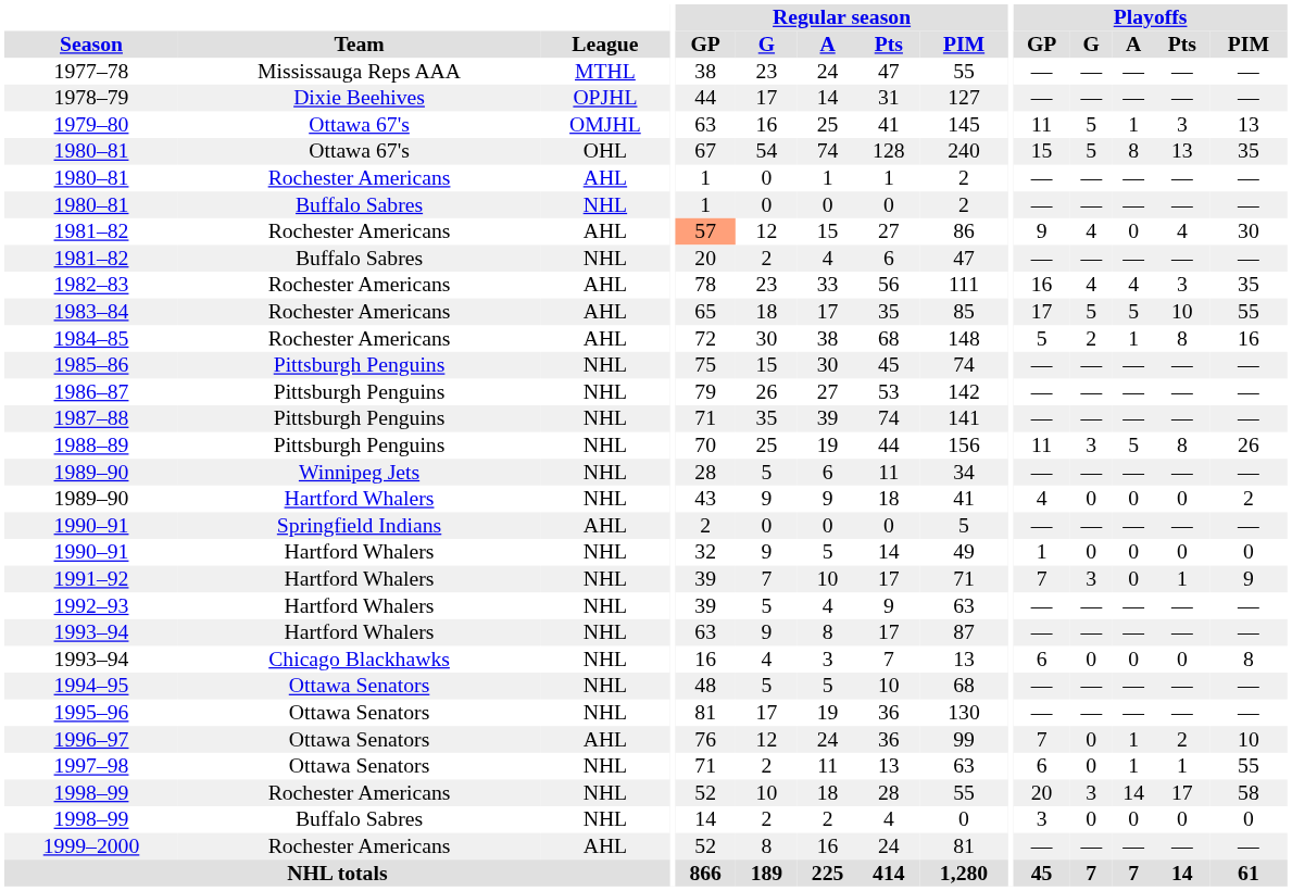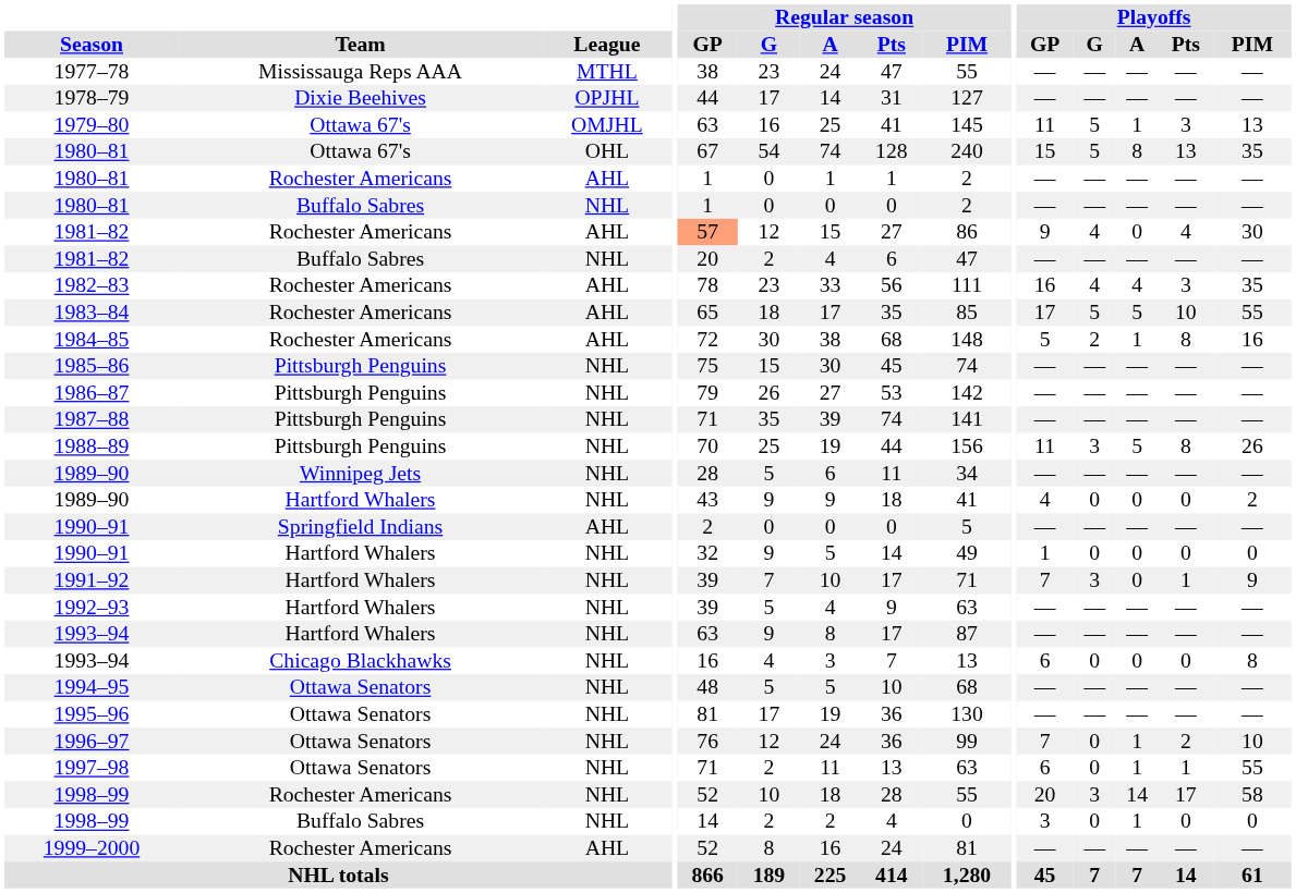1996–97 | League: AHL -> NHL
1998–99 / Buffalo Sabres | Playoffs / A: 0 -> 1
